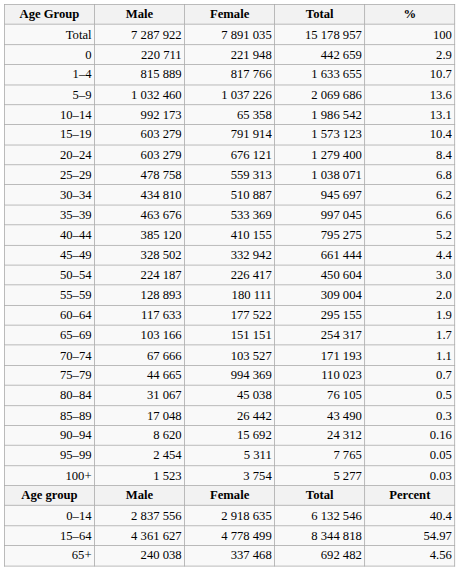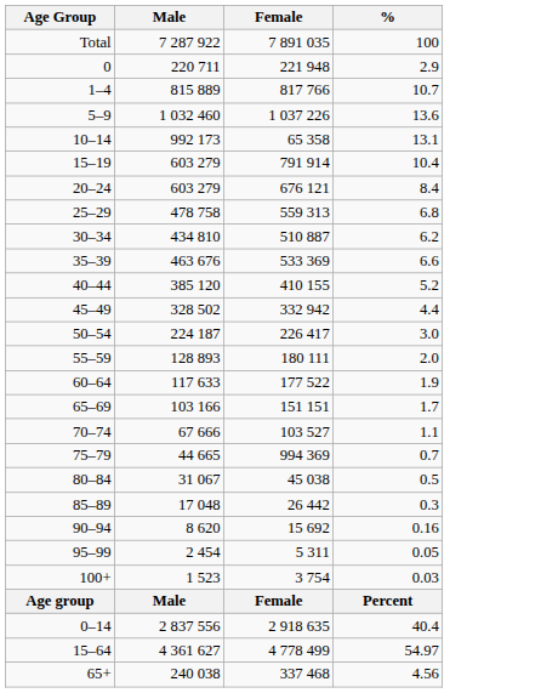- column: Total | 15 178 957 | 442 659 | 1 633 655 | 2 069 686 | 1 986 542 | 1 573 123 | 1 279 400 | 1 038 071 | 945 697 | 997 045 | 795 275 | 661 444 | 450 604 | 309 004 | 295 155 | 254 317 | 171 193 | 110 023 | 76 105 | 43 490 | 24 312 | 7 765 | 5 277 | Total | 6 132 546 | 8 344 818 | 692 482
